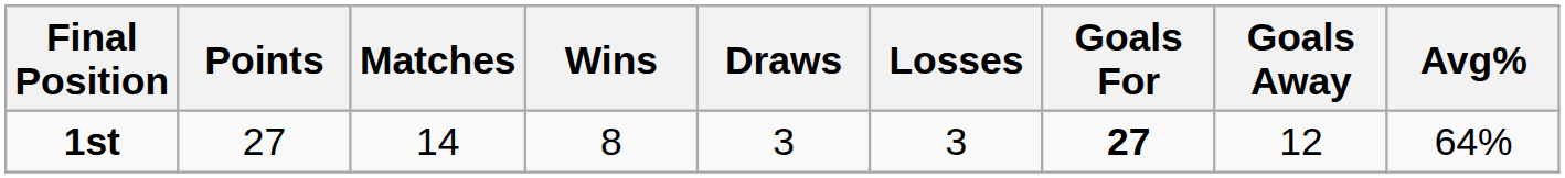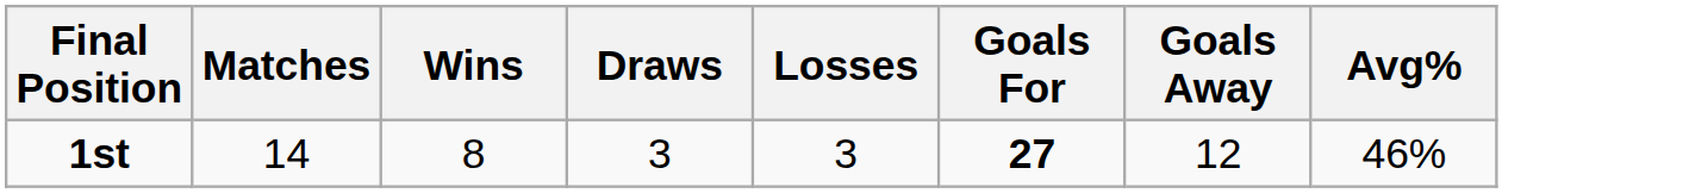- column: Points | 27
1st | Avg%: 64% -> 46%
